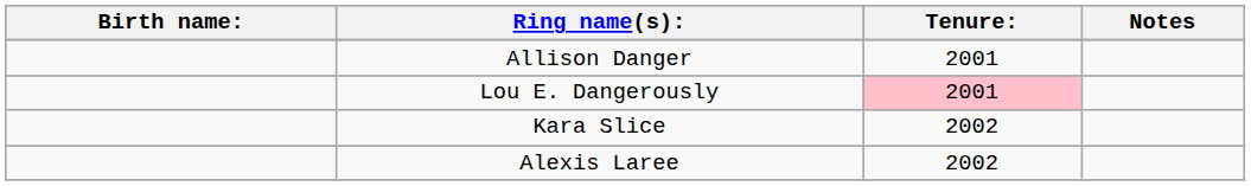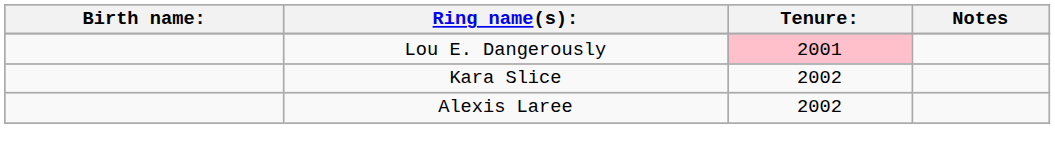- row: Allison Danger | 2001
